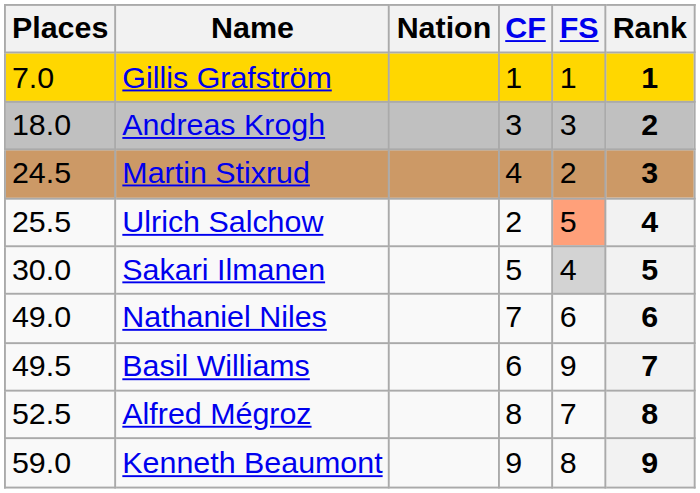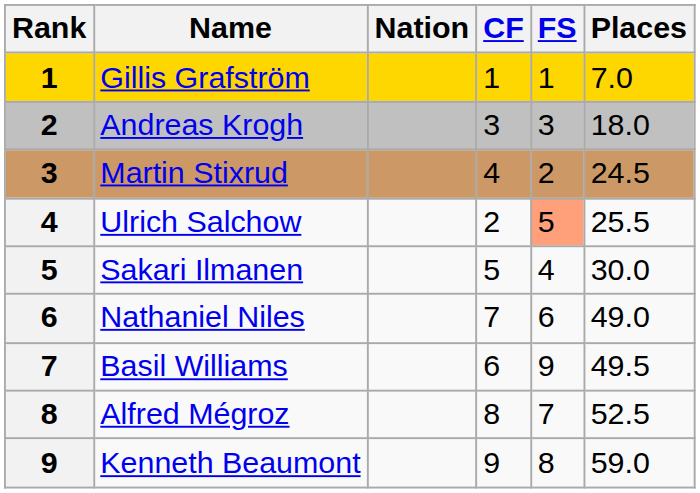columns swapped: Rank <-> Places
Sakari Ilmanen | FS: lightgrey background -> no background
